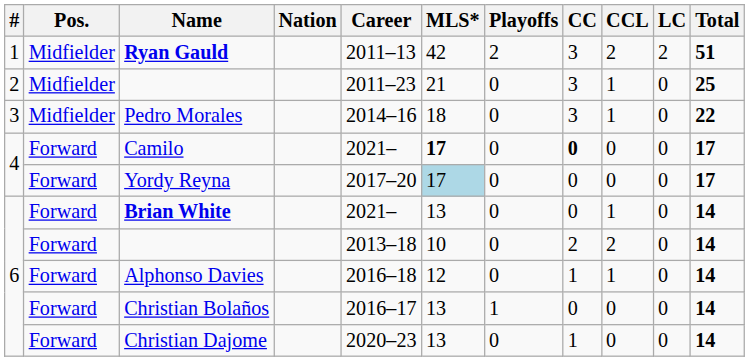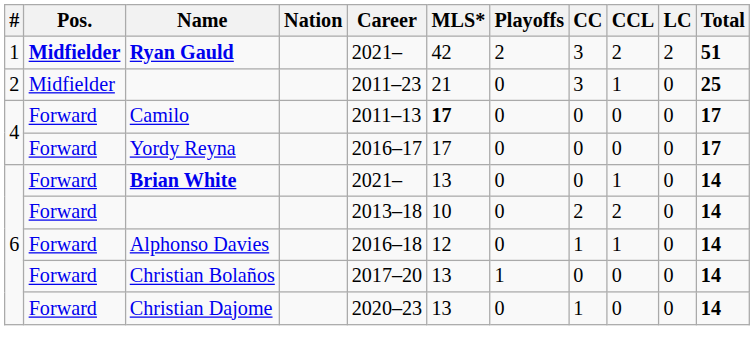Ryan Gauld | Pos.: normal -> bold
Ryan Gauld | Career: 2011–13 -> 2021–
- row: 3 | Midfielder | Pedro Morales | 2014–16 | 18 | 0 | 3 | 1 | 0 | 22
Camilo | Career: 2021– -> 2011–13
Camilo | CC: bold -> normal
Yordy Reyna | Career: 2017–20 -> 2016–17
Yordy Reyna | MLS*: lightblue background -> no background
Christian Bolaños | Career: 2016–17 -> 2017–20
